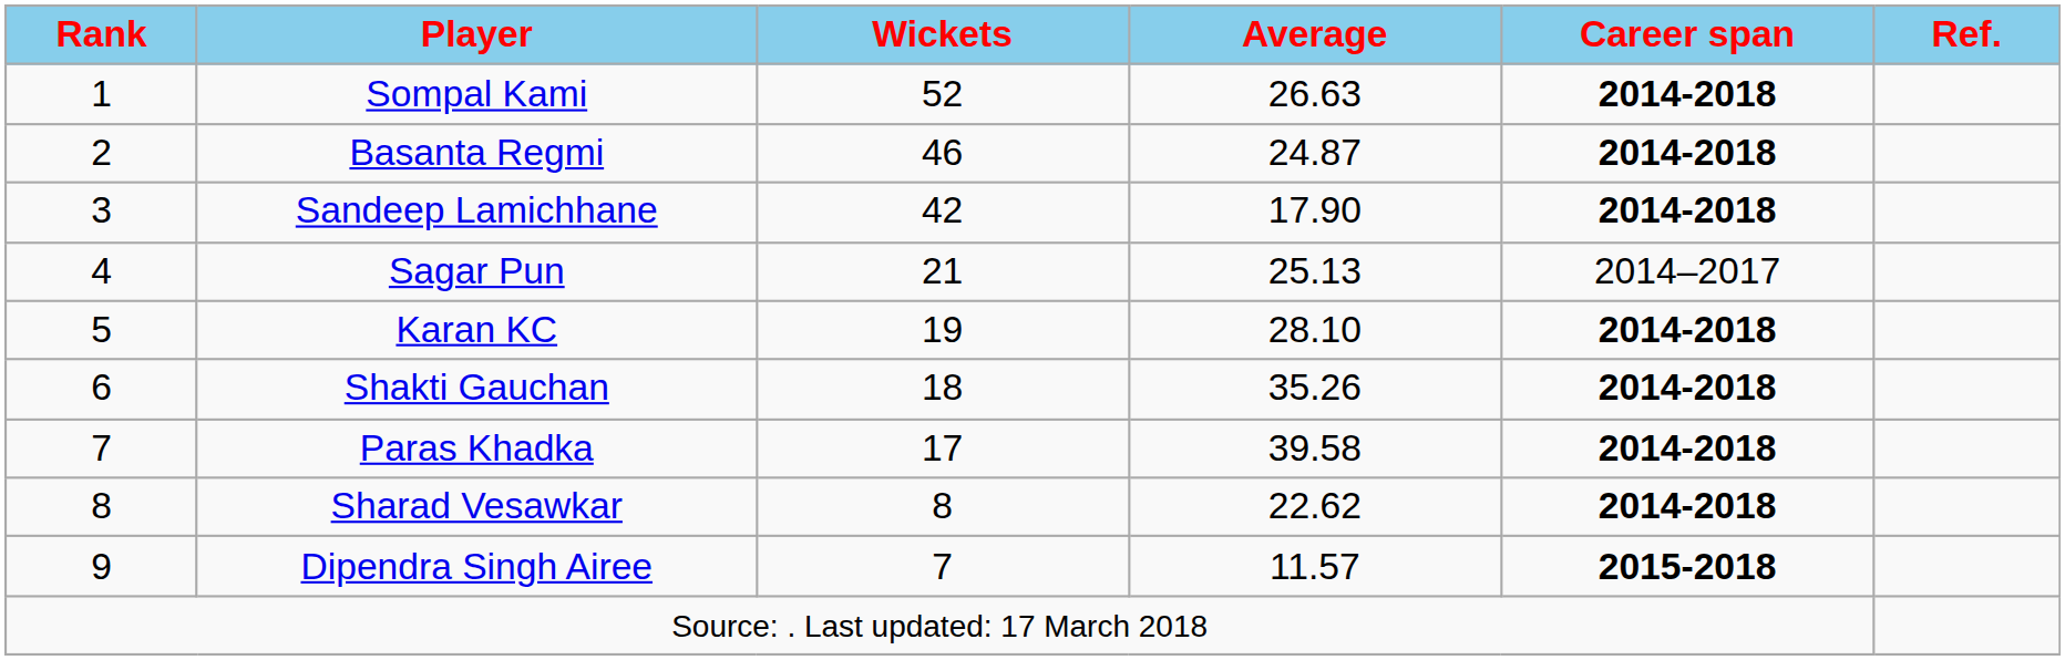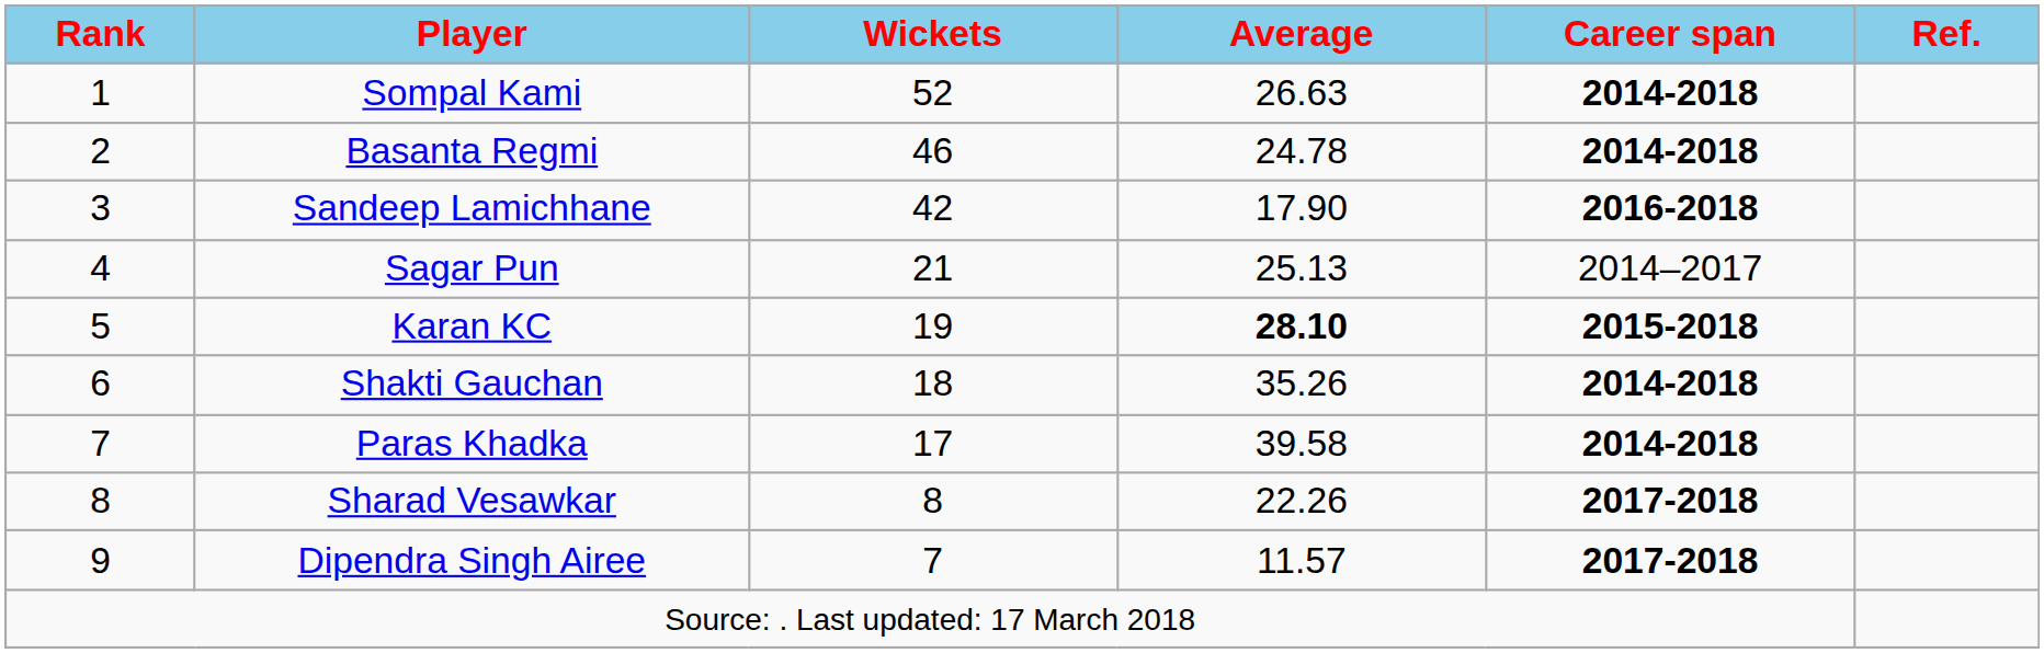Basanta Regmi | Average: 24.87 -> 24.78
Sandeep Lamichhane | Career span: 2014-2018 -> 2016-2018
Karan KC | Average: normal -> bold
Karan KC | Career span: 2014-2018 -> 2015-2018
Sharad Vesawkar | Average: 22.62 -> 22.26
Sharad Vesawkar | Career span: 2014-2018 -> 2017-2018
Dipendra Singh Airee | Career span: 2015-2018 -> 2017-2018
